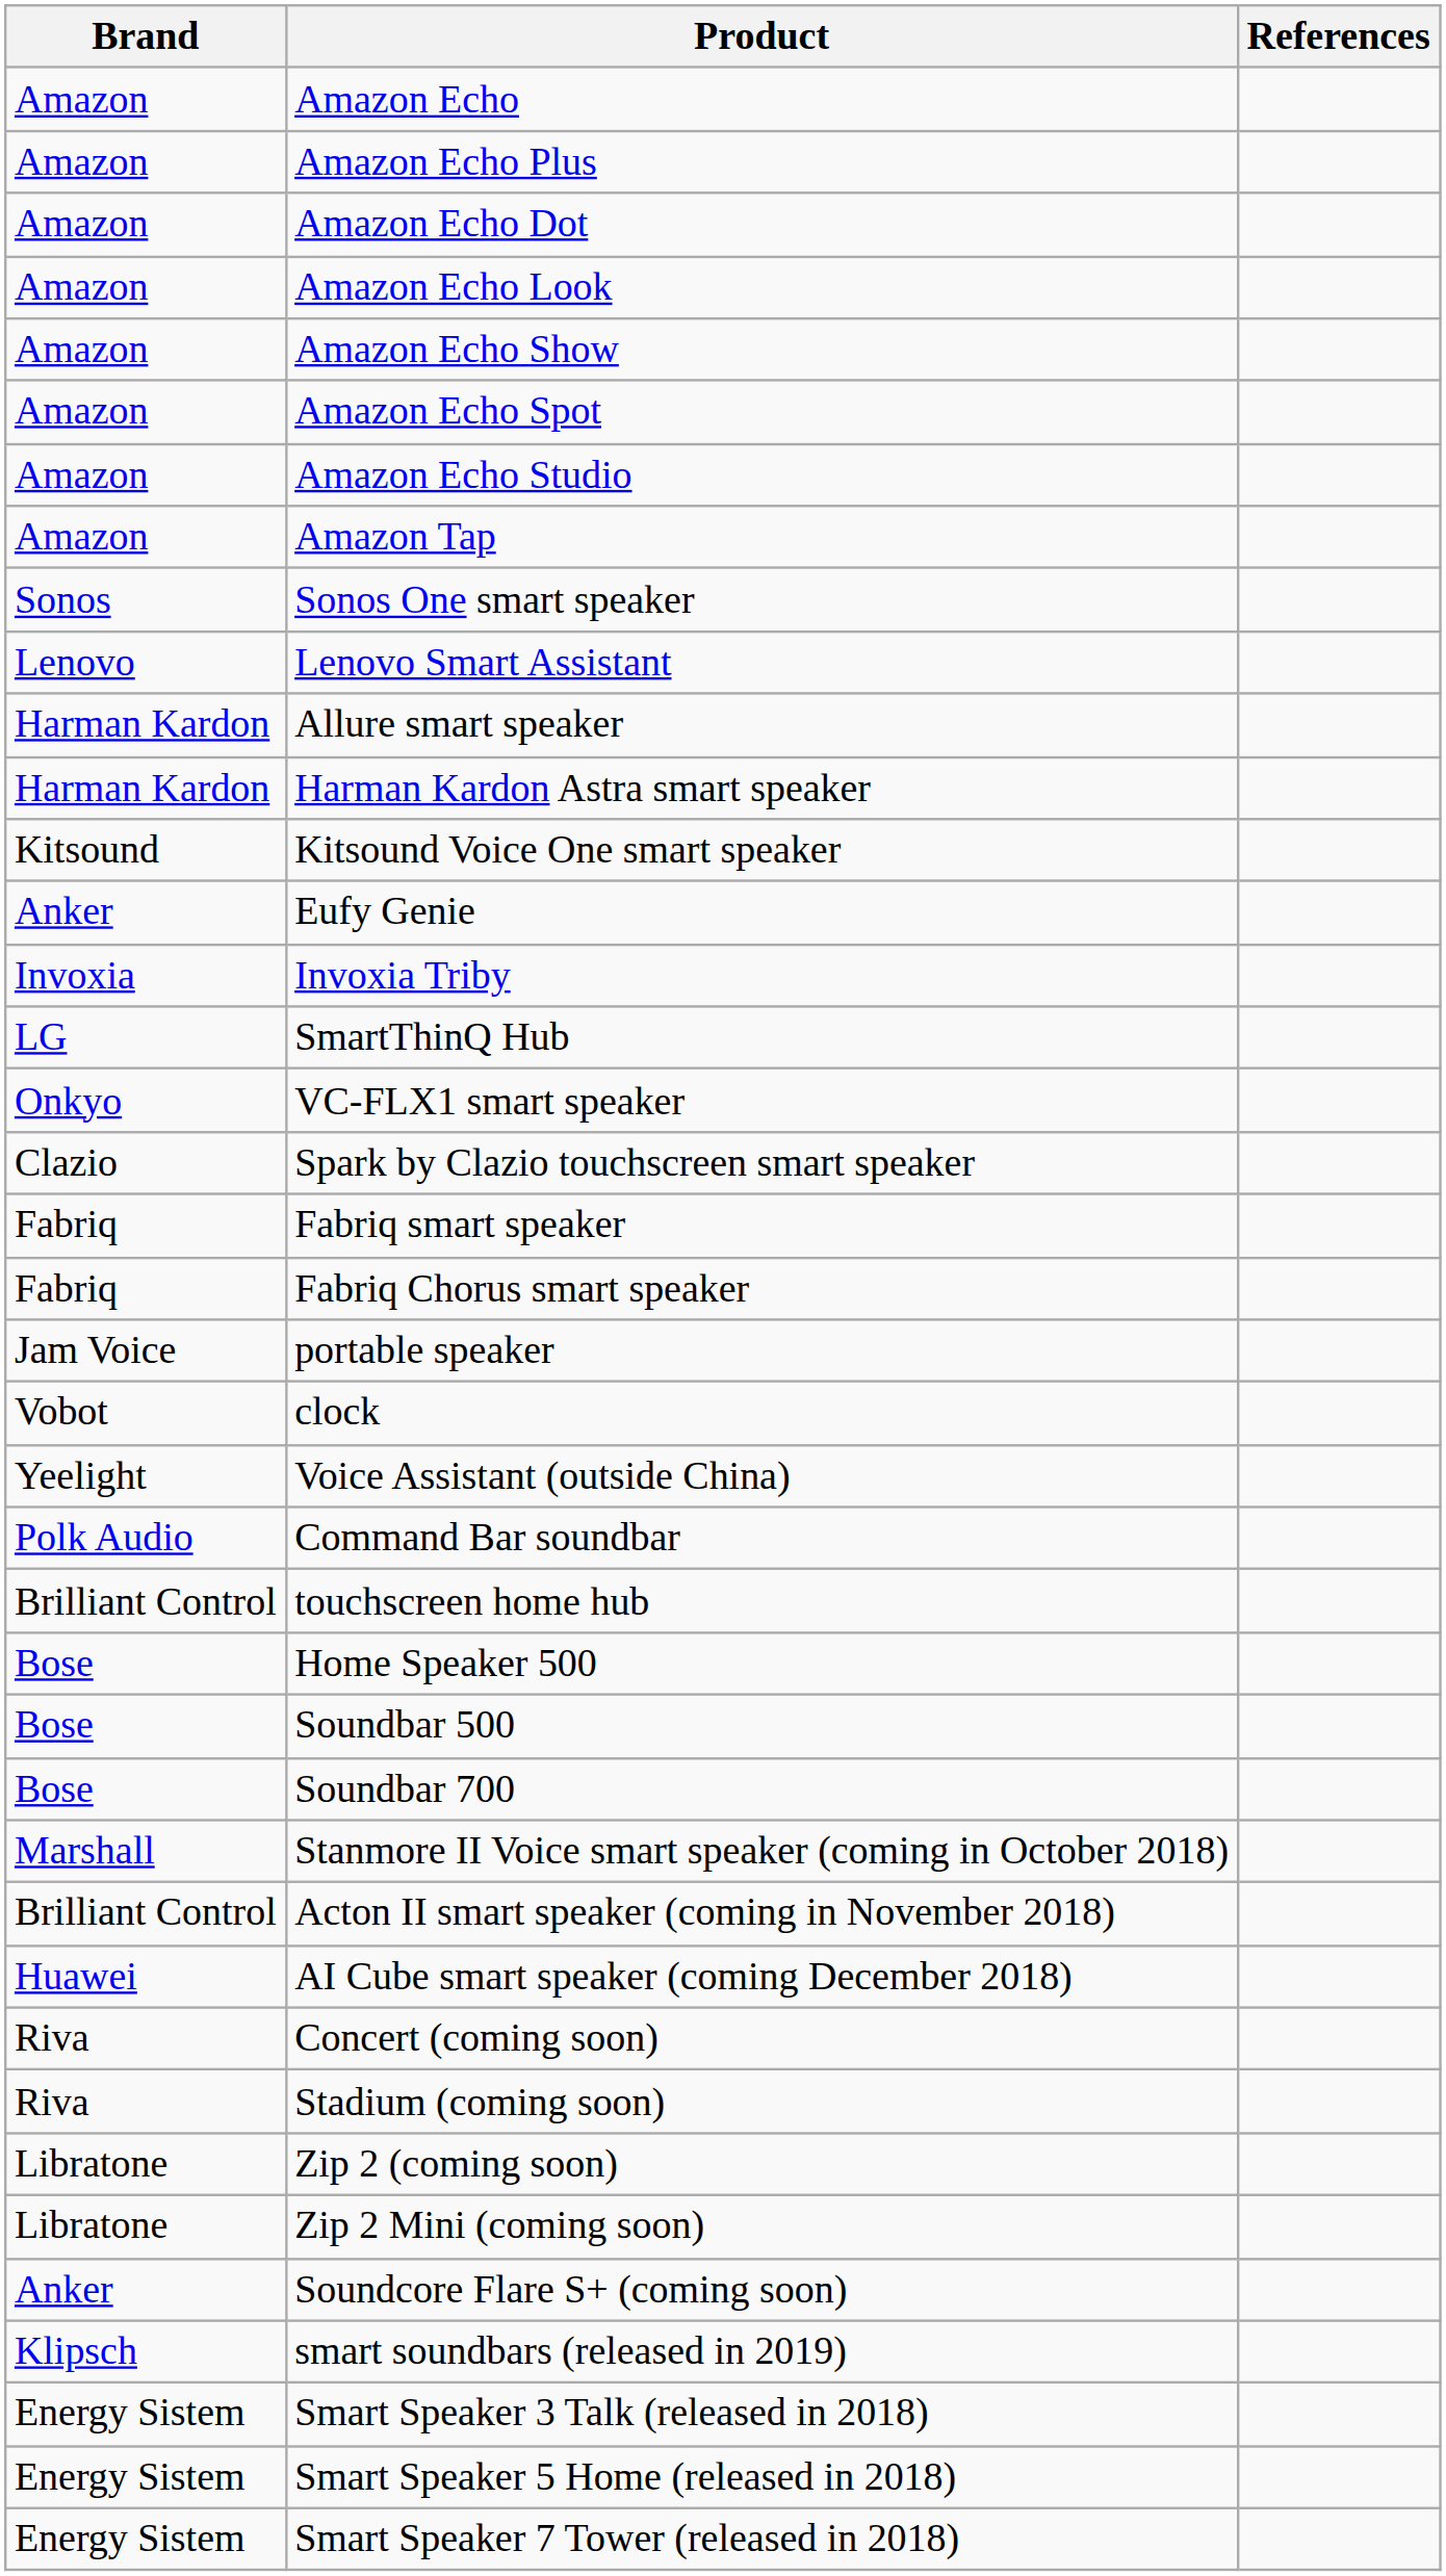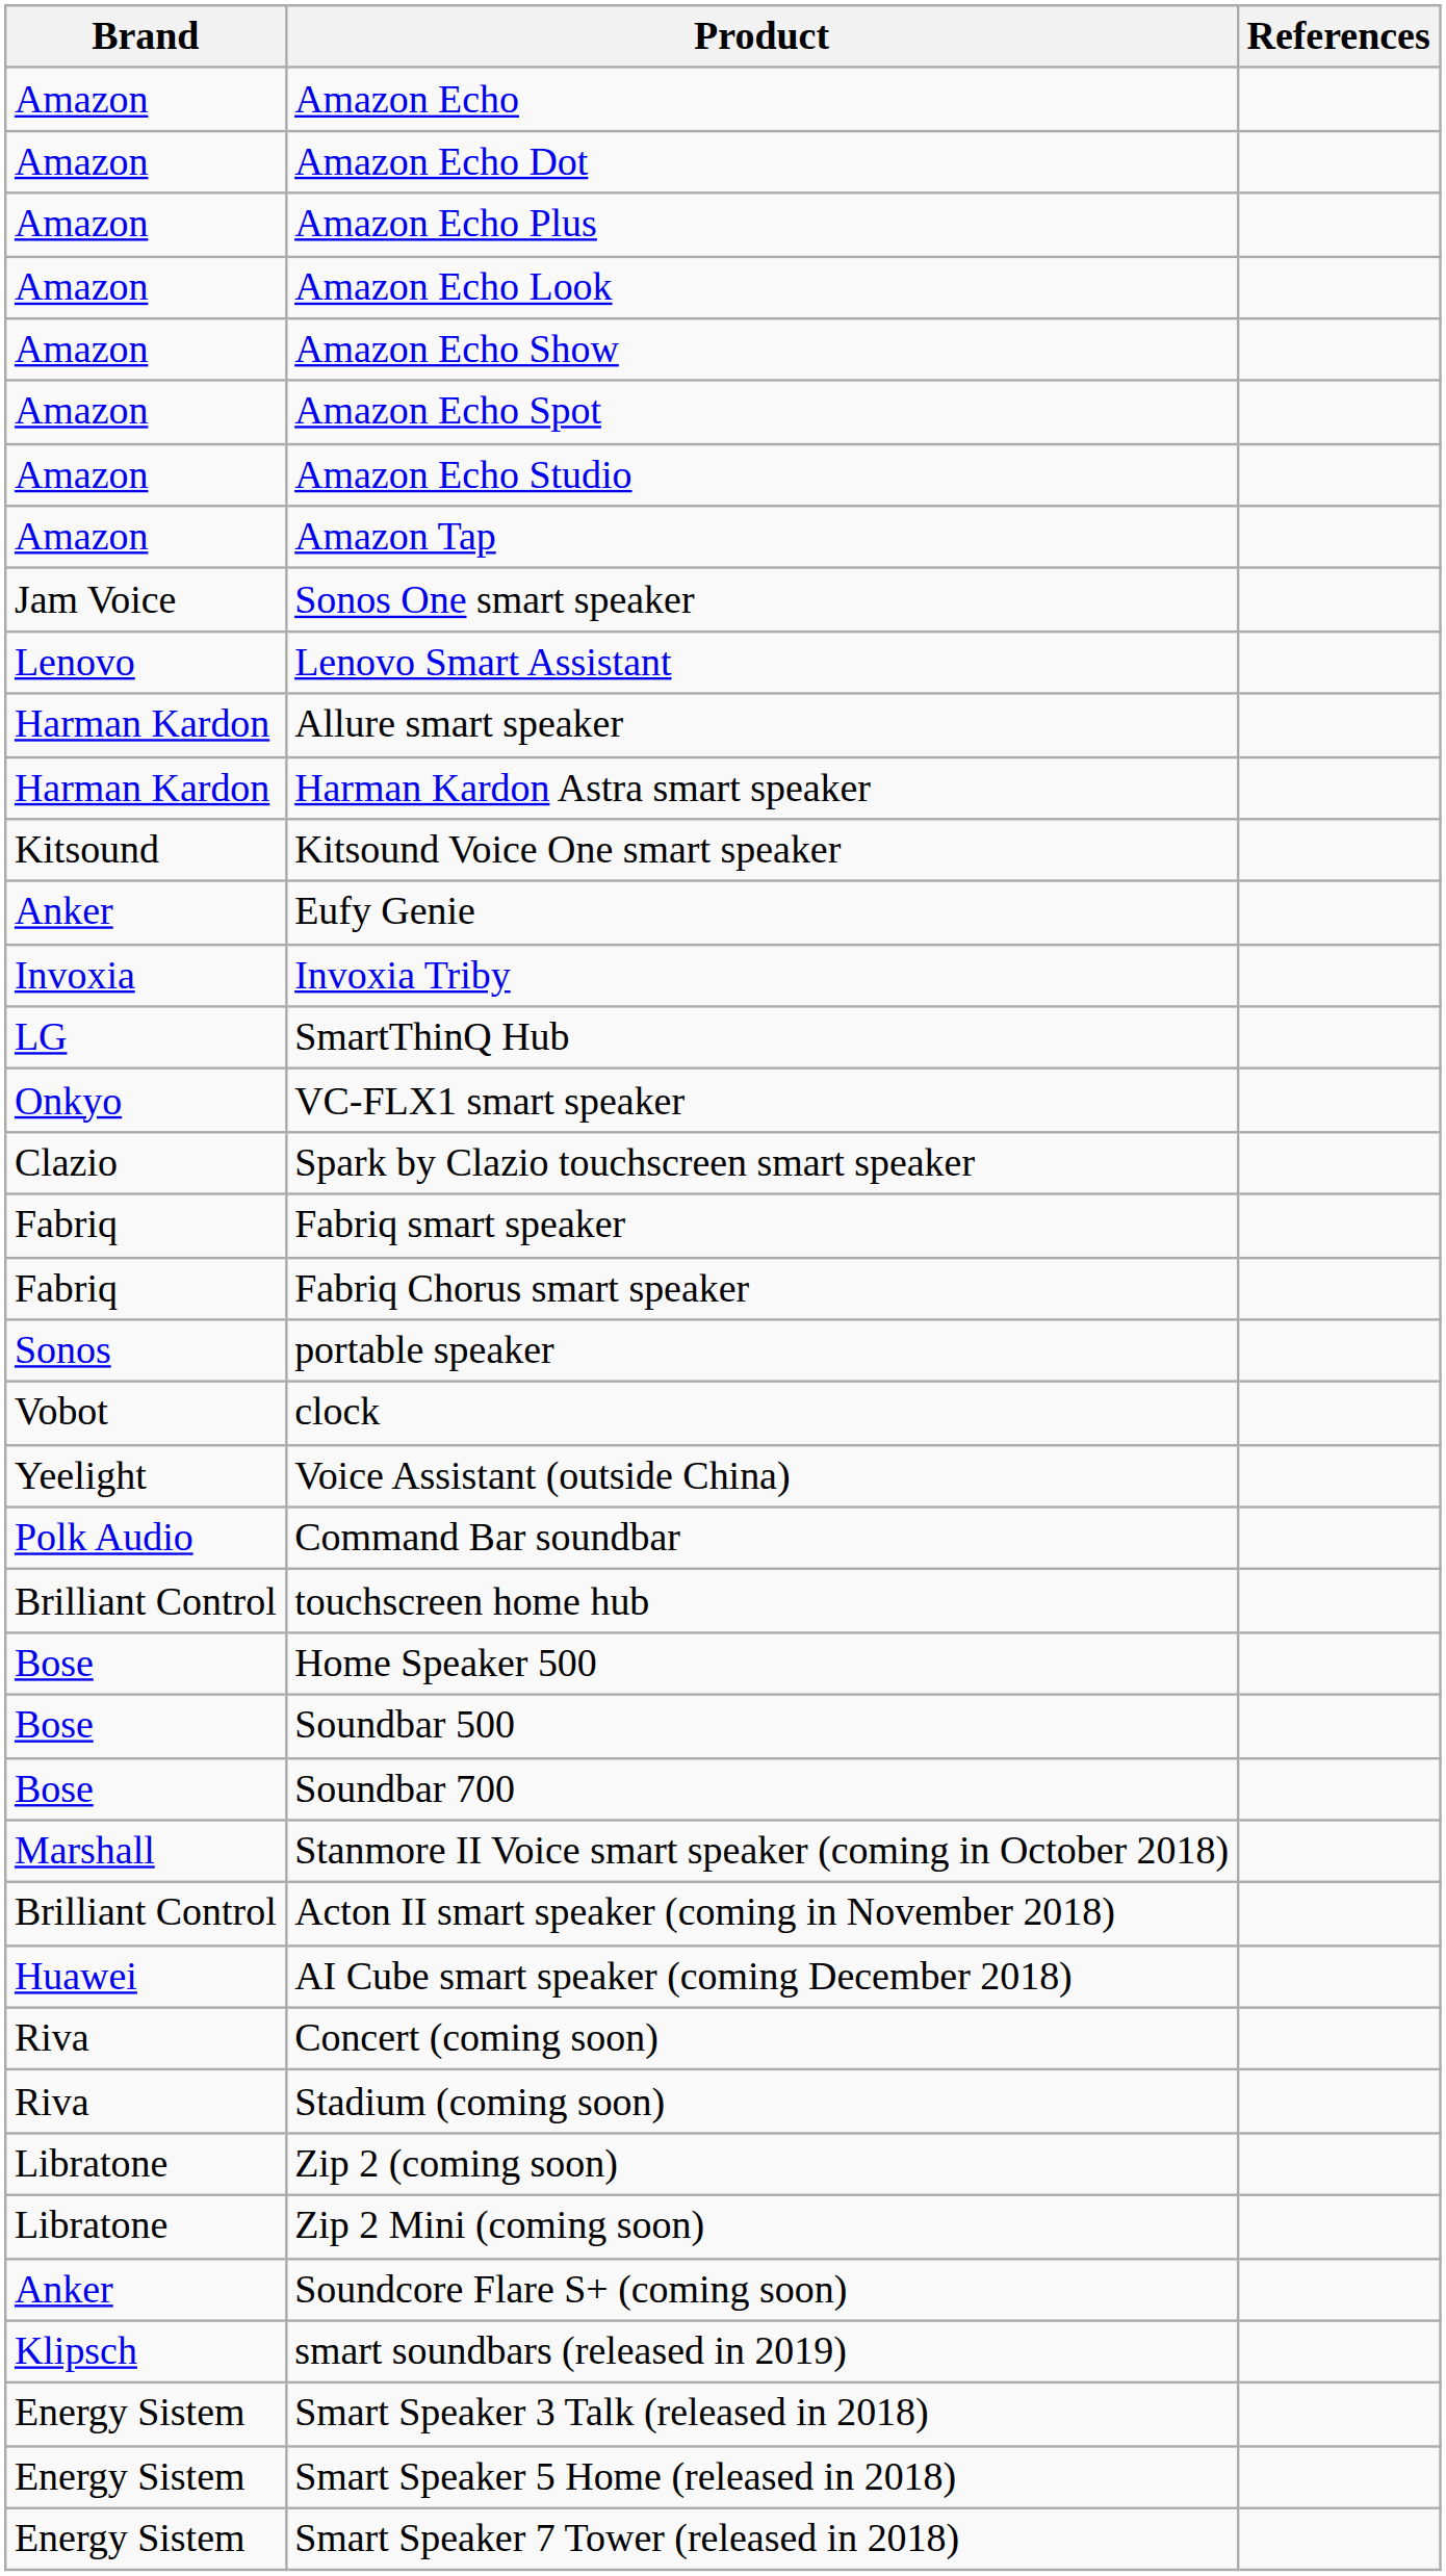rows swapped: Amazon Echo Plus <-> Amazon Echo Dot
Sonos One smart speaker | Brand: Sonos -> Jam Voice
portable speaker | Brand: Jam Voice -> Sonos
